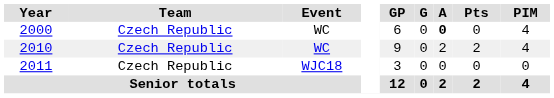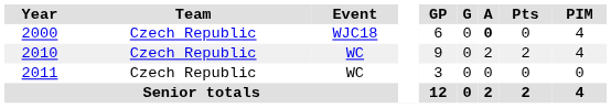2000 | Event: WC -> WJC18
2011 | Event: WJC18 -> WC
